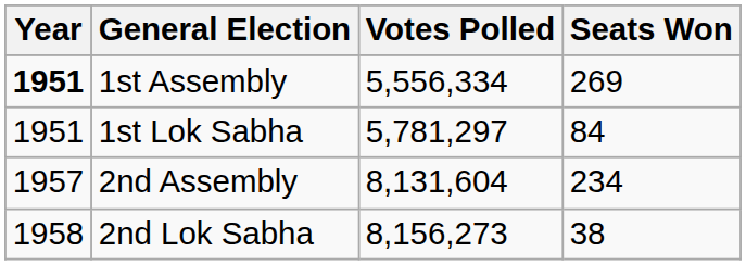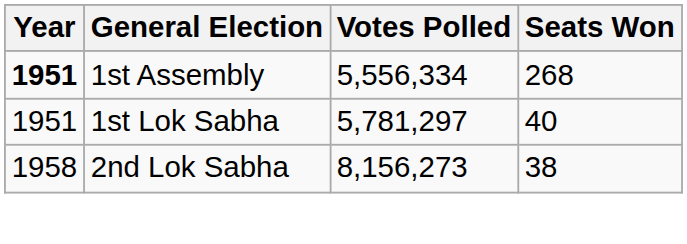1st Assembly | Seats Won: 269 -> 268
1st Lok Sabha | Seats Won: 84 -> 40
- row: 1957 | 2nd Assembly | 8,131,604 | 234
